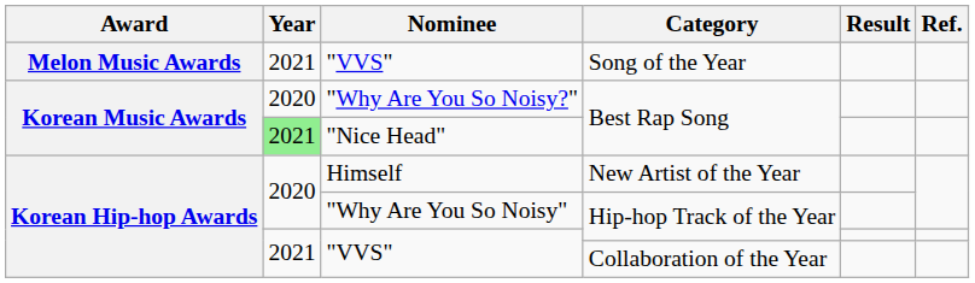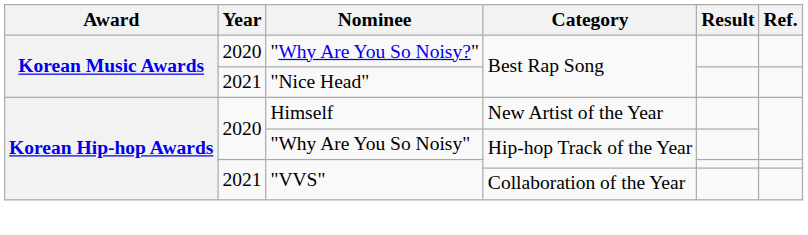- row: Melon Music Awards | 2021 | "VVS" | Song of the Year
"Nice Head" | Year: lightgreen background -> no background
